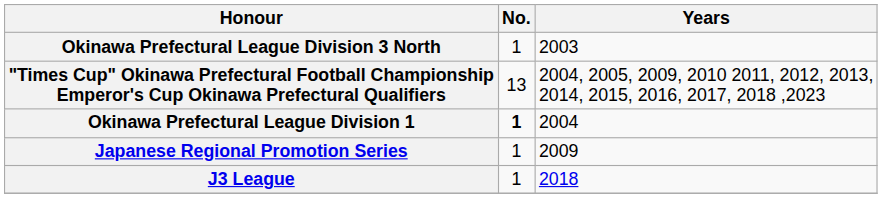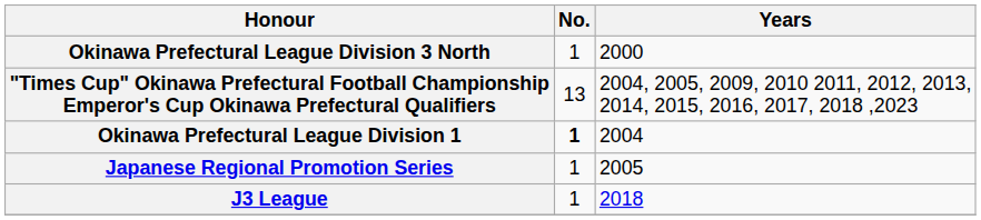Okinawa Prefectural League Division 3 North | Years: 2003 -> 2000
Japanese Regional Promotion Series | Years: 2009 -> 2005
